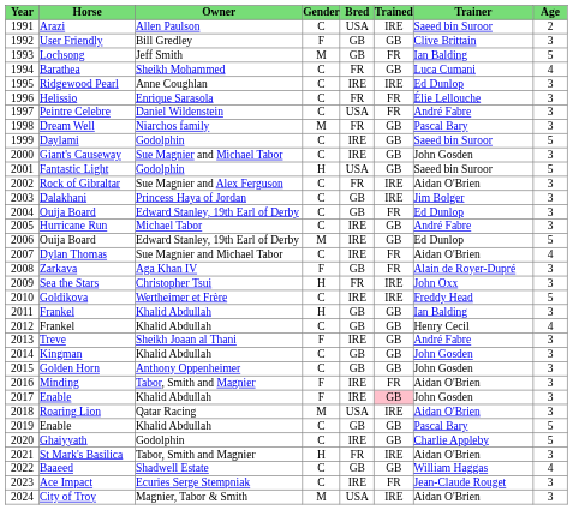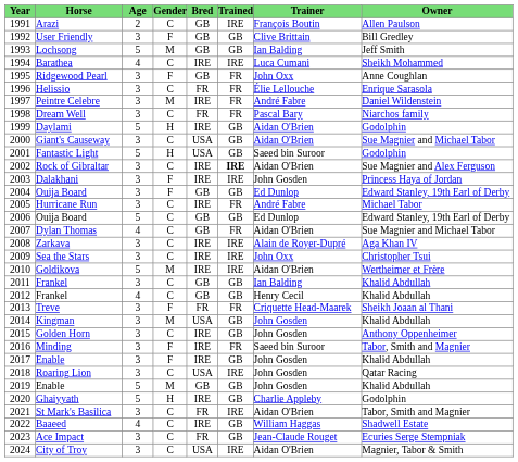columns swapped: Age <-> Owner
Arazi | Bred: USA -> GB
Arazi | Trainer: Saeed bin Suroor -> François Boutin
Lochsong | Trained: FR -> GB
Barathea | Bred: FR -> IRE
Barathea | Trained: GB -> IRE
Ridgewood Pearl | Gender: C -> F
Ridgewood Pearl | Bred: IRE -> GB
Ridgewood Pearl | Trained: IRE -> FR
Ridgewood Pearl | Trainer: Ed Dunlop -> John Oxx
Peintre Celebre | Gender: C -> M
Peintre Celebre | Bred: USA -> IRE
Dream Well | Gender: M -> C
Dream Well | Trained: GB -> FR
Daylami | Gender: C -> H
Daylami | Trainer: Saeed bin Suroor -> Aidan O'Brien
Giant's Causeway | Bred: IRE -> USA
Giant's Causeway | Trainer: John Gosden -> Aidan O'Brien
Rock of Gibraltar | Bred: FR -> IRE
Rock of Gibraltar | Trained: normal -> bold
Dalakhani | Gender: C -> F
Dalakhani | Bred: GB -> IRE
Dalakhani | Trainer: Jim Bolger -> John Gosden
2004 / Ouija Board | Gender: C -> F
2004 / Ouija Board | Trained: FR -> GB
Hurricane Run | Trained: GB -> FR
2006 / Ouija Board | Gender: M -> C
2006 / Ouija Board | Bred: IRE -> GB
Dylan Thomas | Bred: IRE -> GB
Zarkava | Gender: F -> C
Zarkava | Bred: GB -> IRE
Zarkava | Trained: FR -> IRE
Sea the Stars | Gender: H -> C
Sea the Stars | Bred: FR -> IRE
Goldikova | Gender: C -> M
Goldikova | Trainer: Freddy Head -> Aidan O'Brien
2011 / Frankel | Gender: H -> C
Treve | Bred: IRE -> FR
Treve | Trained: GB -> FR
Treve | Trainer: André Fabre -> Criquette Head-Maarek
Kingman | Gender: C -> M
Kingman | Bred: GB -> USA
Golden Horn | Bred: GB -> IRE
Minding | Trainer: Aidan O'Brien -> Saeed bin Suroor
2017 / Enable | Trained: pink background -> no background
Roaring Lion | Gender: M -> C
Roaring Lion | Trainer: Aidan O'Brien -> John Gosden
2019 / Enable | Gender: C -> M
2019 / Enable | Trainer: Pascal Bary -> John Gosden
Ghaiyyath | Gender: C -> H
St Mark's Basilica | Gender: H -> C
Baaeed | Bred: GB -> IRE
Ace Impact | Bred: IRE -> FR
Ace Impact | Trained: FR -> GB
City of Troy | Gender: M -> C
